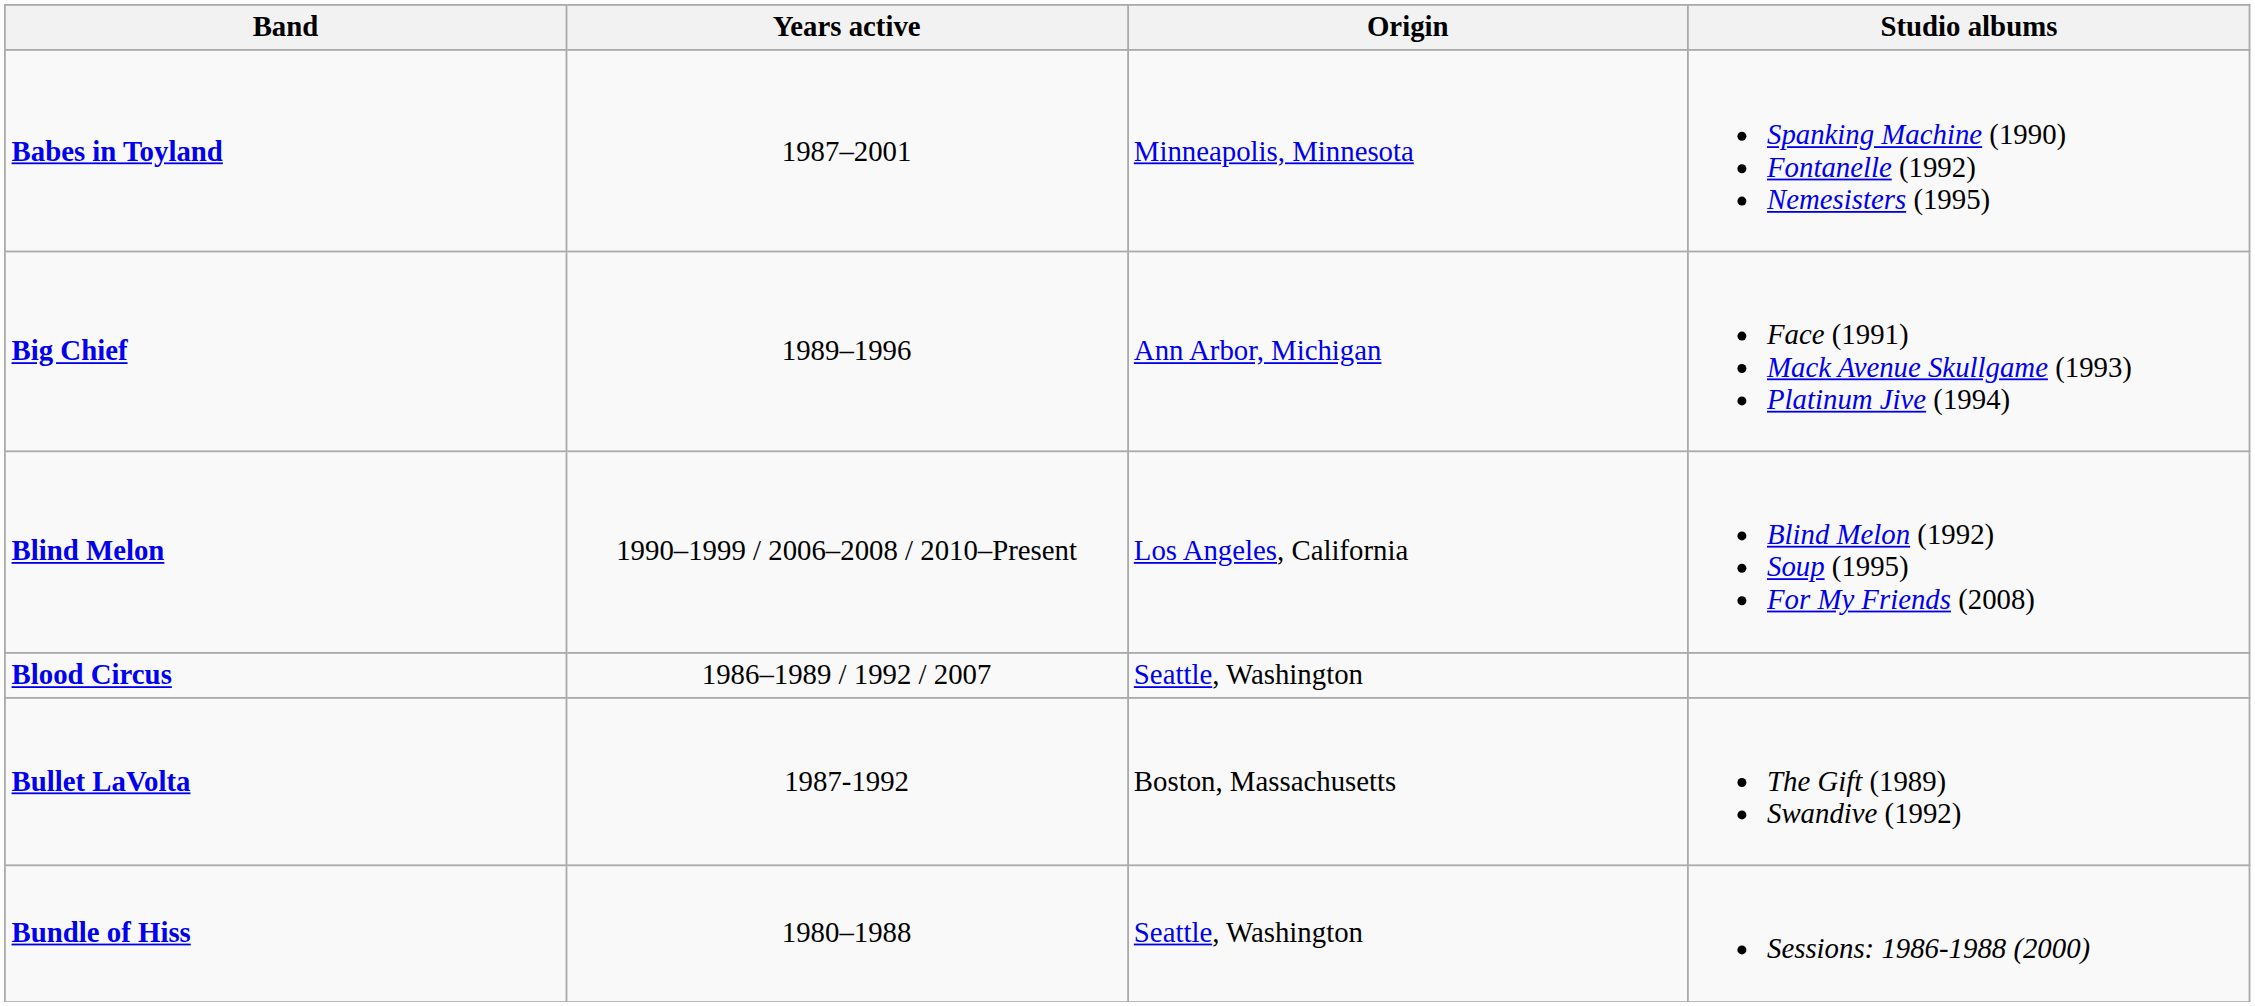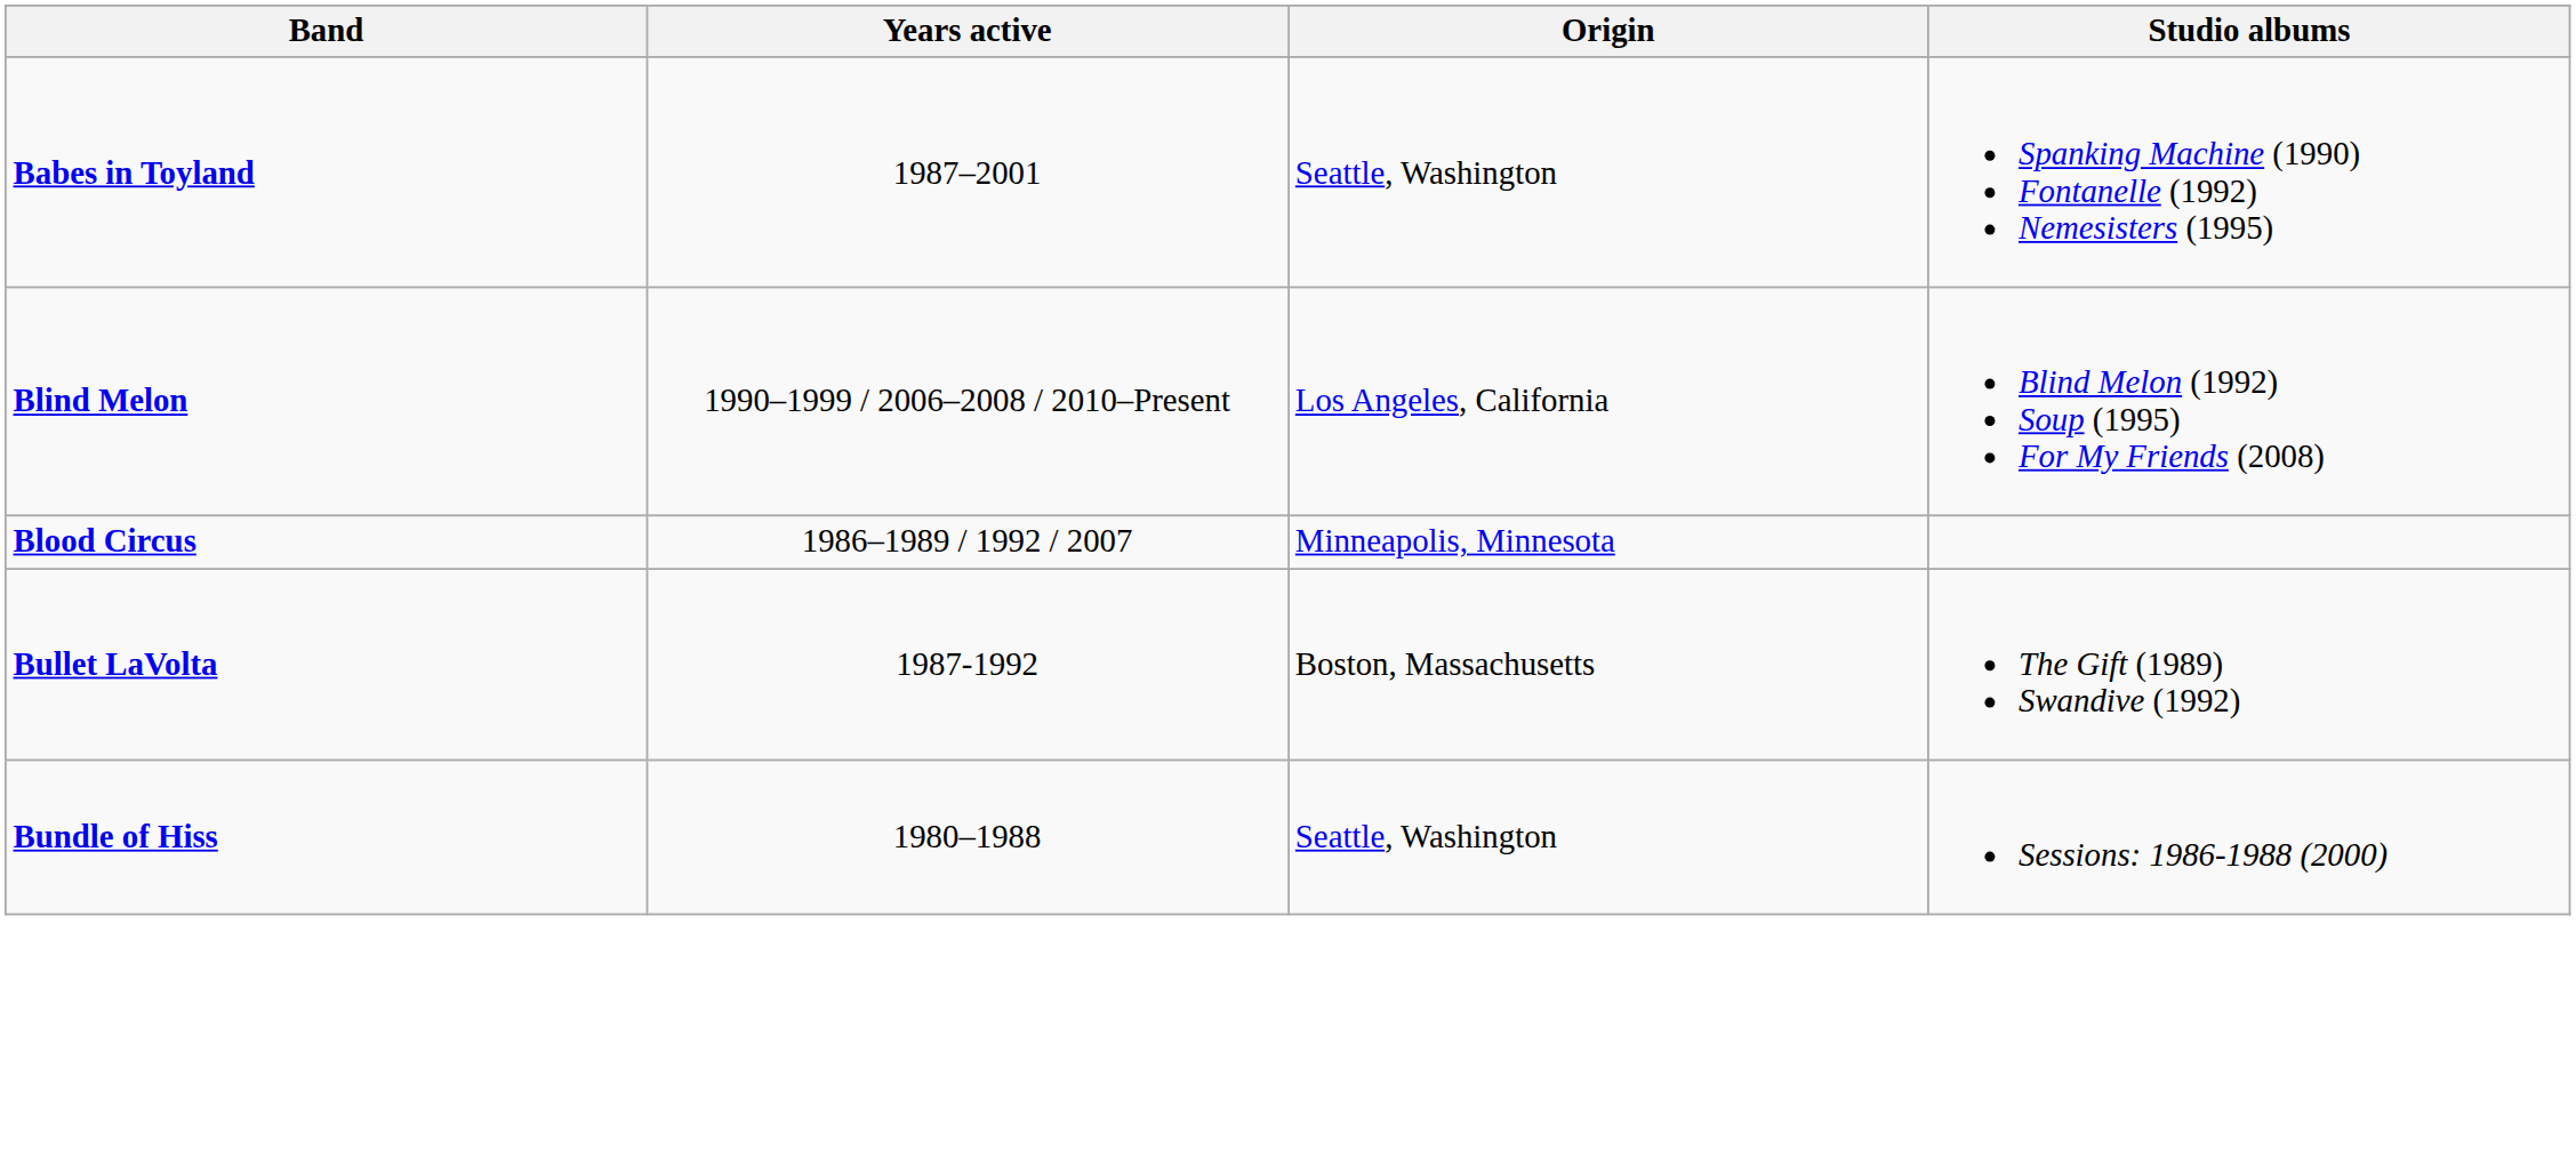Babes in Toyland | Origin: Minneapolis, Minnesota -> Seattle, Washington
- row: Big Chief | 1989–1996 | Ann Arbor, Michigan | Face (1991) Mack Avenue Skullgame (1993) Platinum Jive (1994)
Blood Circus | Origin: Seattle, Washington -> Minneapolis, Minnesota
